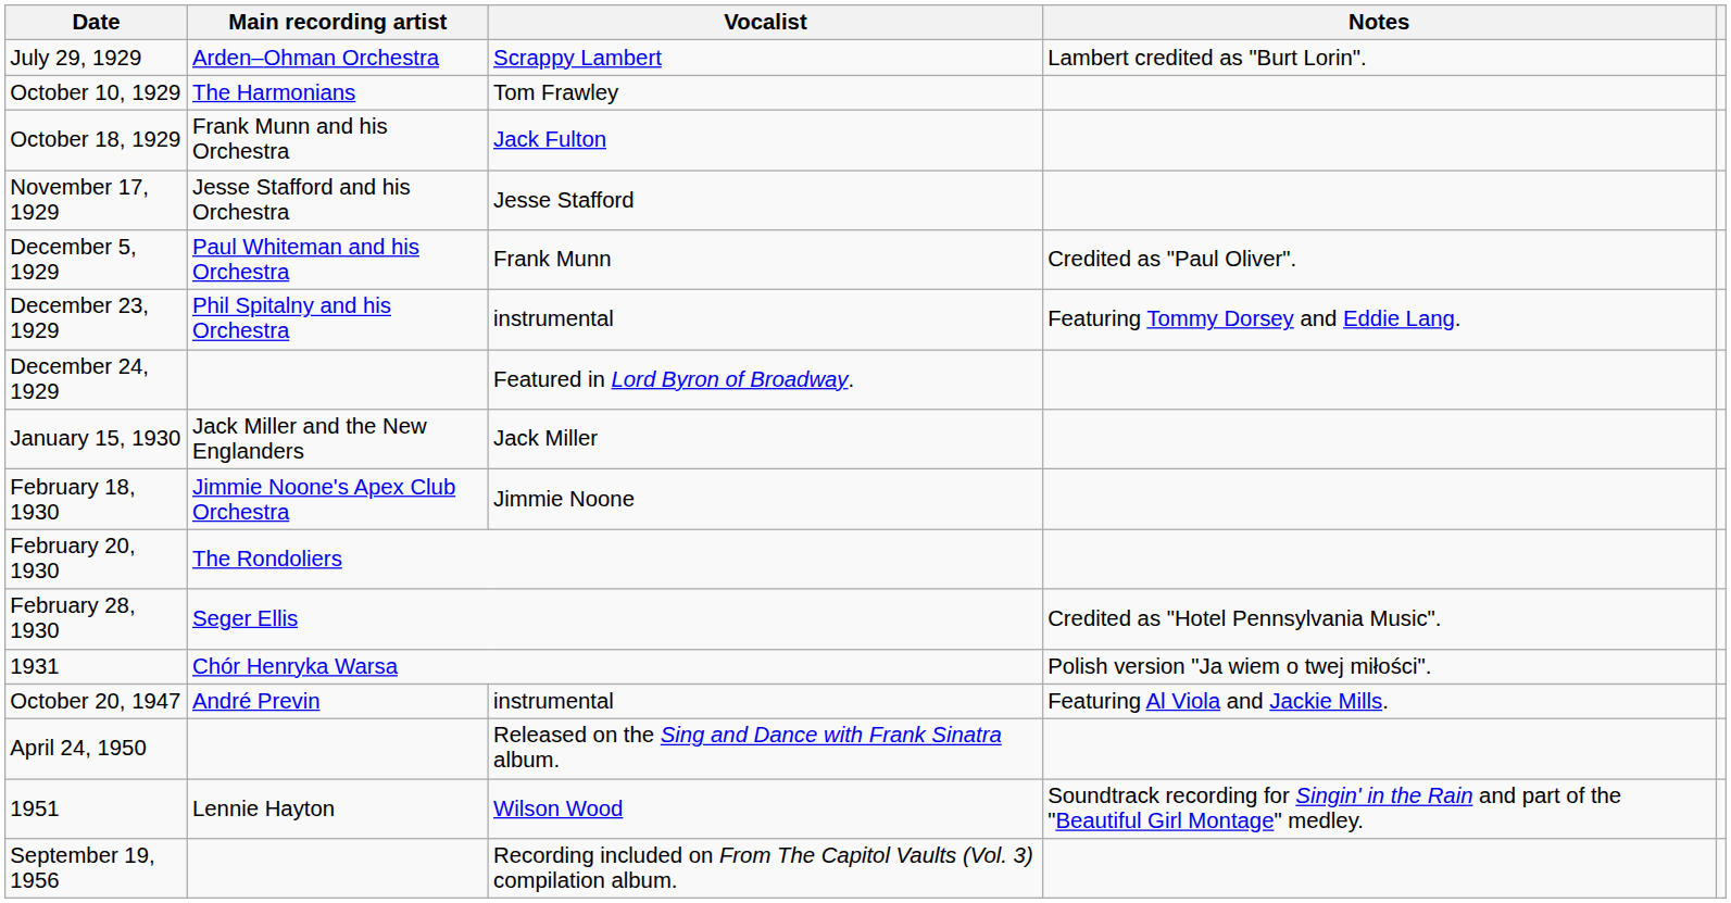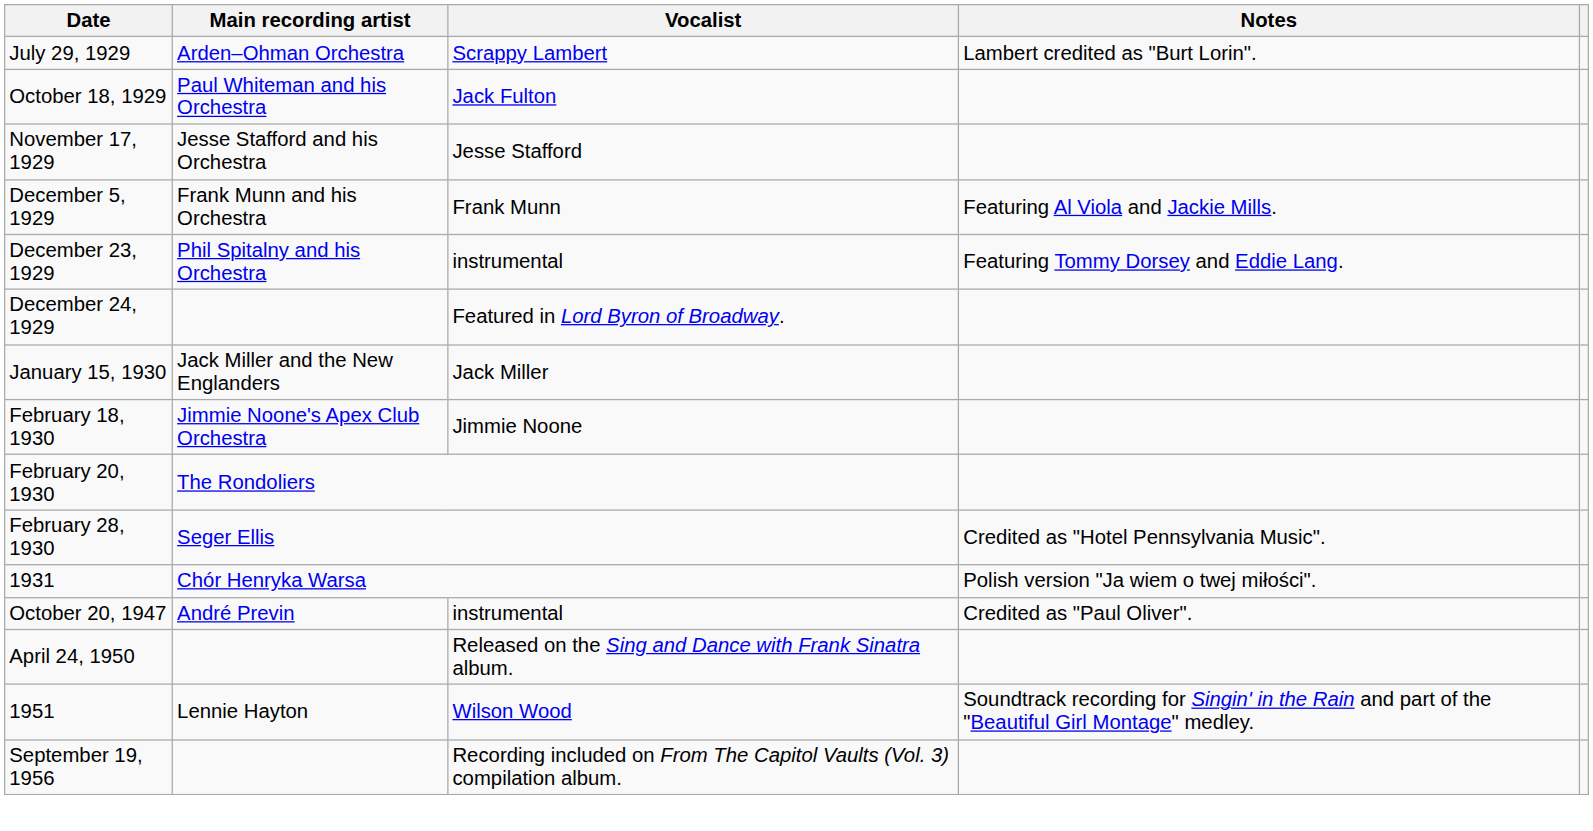- row: October 10, 1929 | The Harmonians | Tom Frawley
October 18, 1929 | Main recording artist: Frank Munn and his Orchestra -> Paul Whiteman and his Orchestra
December 5, 1929 | Main recording artist: Paul Whiteman and his Orchestra -> Frank Munn and his Orchestra
December 5, 1929 | Notes: Credited as "Paul Oliver". -> Featuring Al Viola and Jackie Mills.
October 20, 1947 | Notes: Featuring Al Viola and Jackie Mills. -> Credited as "Paul Oliver".
